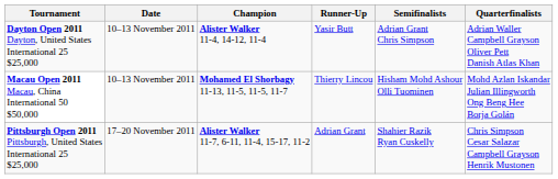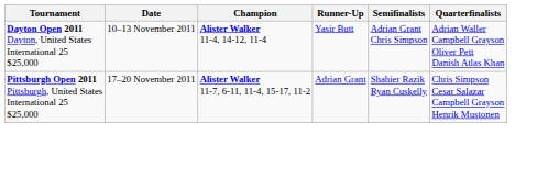- row: Macau Open 2011 Macau, China International 50 $50,000 | 10–13 November 2011 | Mohamed El Shorbagy 11-13, 11-5, 11-5, 11-7 | Thierry Lincou | Hisham Mohd Ashour Olli Tuominen | Mohd Azlan Iskandar Julian Illingworth Ong Beng Hee Borja Golán
